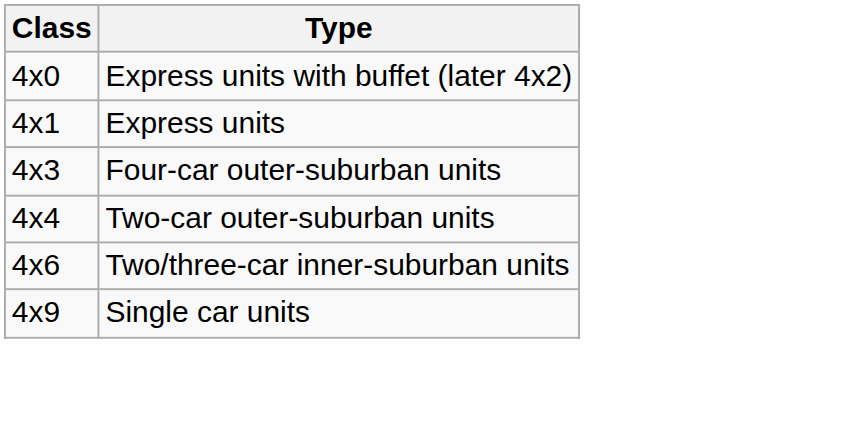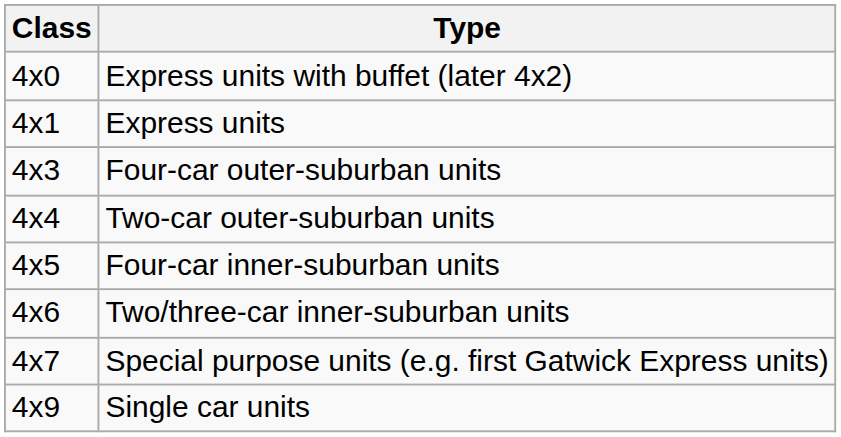+ row: 4x5 | Four-car inner-suburban units
+ row: 4x7 | Special purpose units (e.g. first Gatwick Express units)
